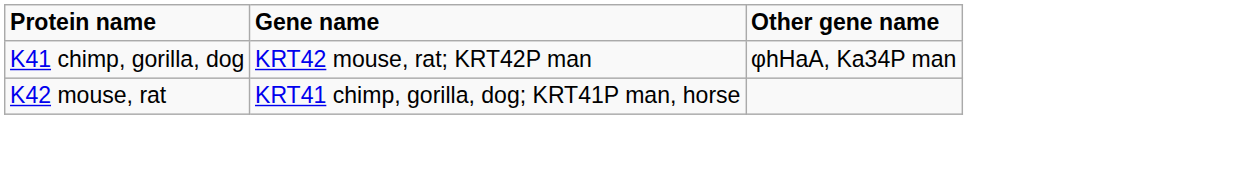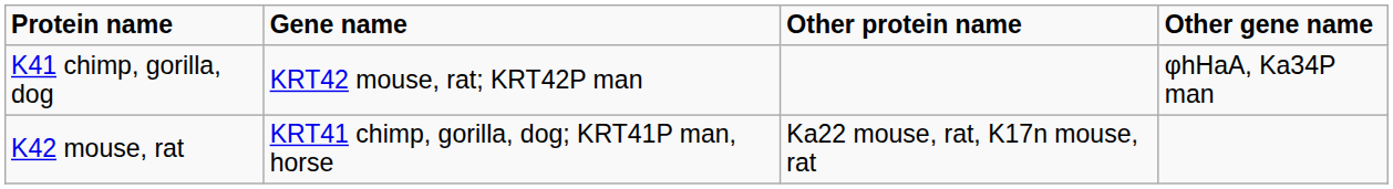+ column: Other protein name | Ka22 mouse, rat, K17n mouse, rat
